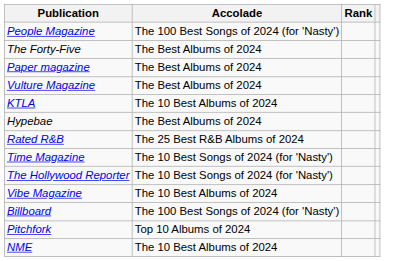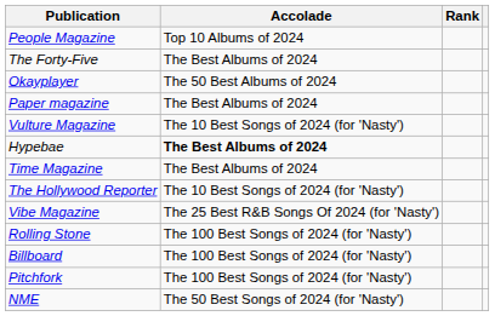People Magazine | Accolade: The 100 Best Songs of 2024 (for 'Nasty') -> Top 10 Albums of 2024
+ row: Okayplayer | The 50 Best Albums of 2024
Vulture Magazine | Accolade: The Best Albums of 2024 -> The 10 Best Songs of 2024 (for 'Nasty')
- row: KTLA | The 10 Best Albums of 2024
Hypebae | Accolade: normal -> bold
- row: Rated R&B | The 25 Best R&B Albums of 2024
Time Magazine | Accolade: The 10 Best Songs of 2024 (for 'Nasty') -> The Best Albums of 2024
Vibe Magazine | Accolade: The 10 Best Albums of 2024 -> The 25 Best R&B Songs Of 2024 (for 'Nasty')
+ row: Rolling Stone | The 100 Best Songs of 2024 (for 'Nasty')
Pitchfork | Accolade: Top 10 Albums of 2024 -> The 100 Best Songs of 2024 (for 'Nasty')
NME | Accolade: The 10 Best Albums of 2024 -> The 50 Best Songs of 2024 (for 'Nasty')
